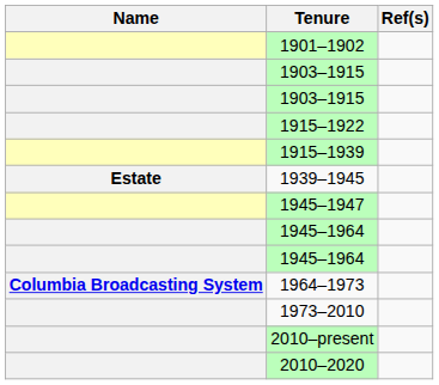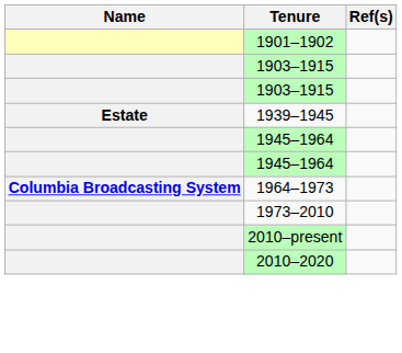- row: 1915–1922
- row: 1915–1939
- row: 1945–1947
